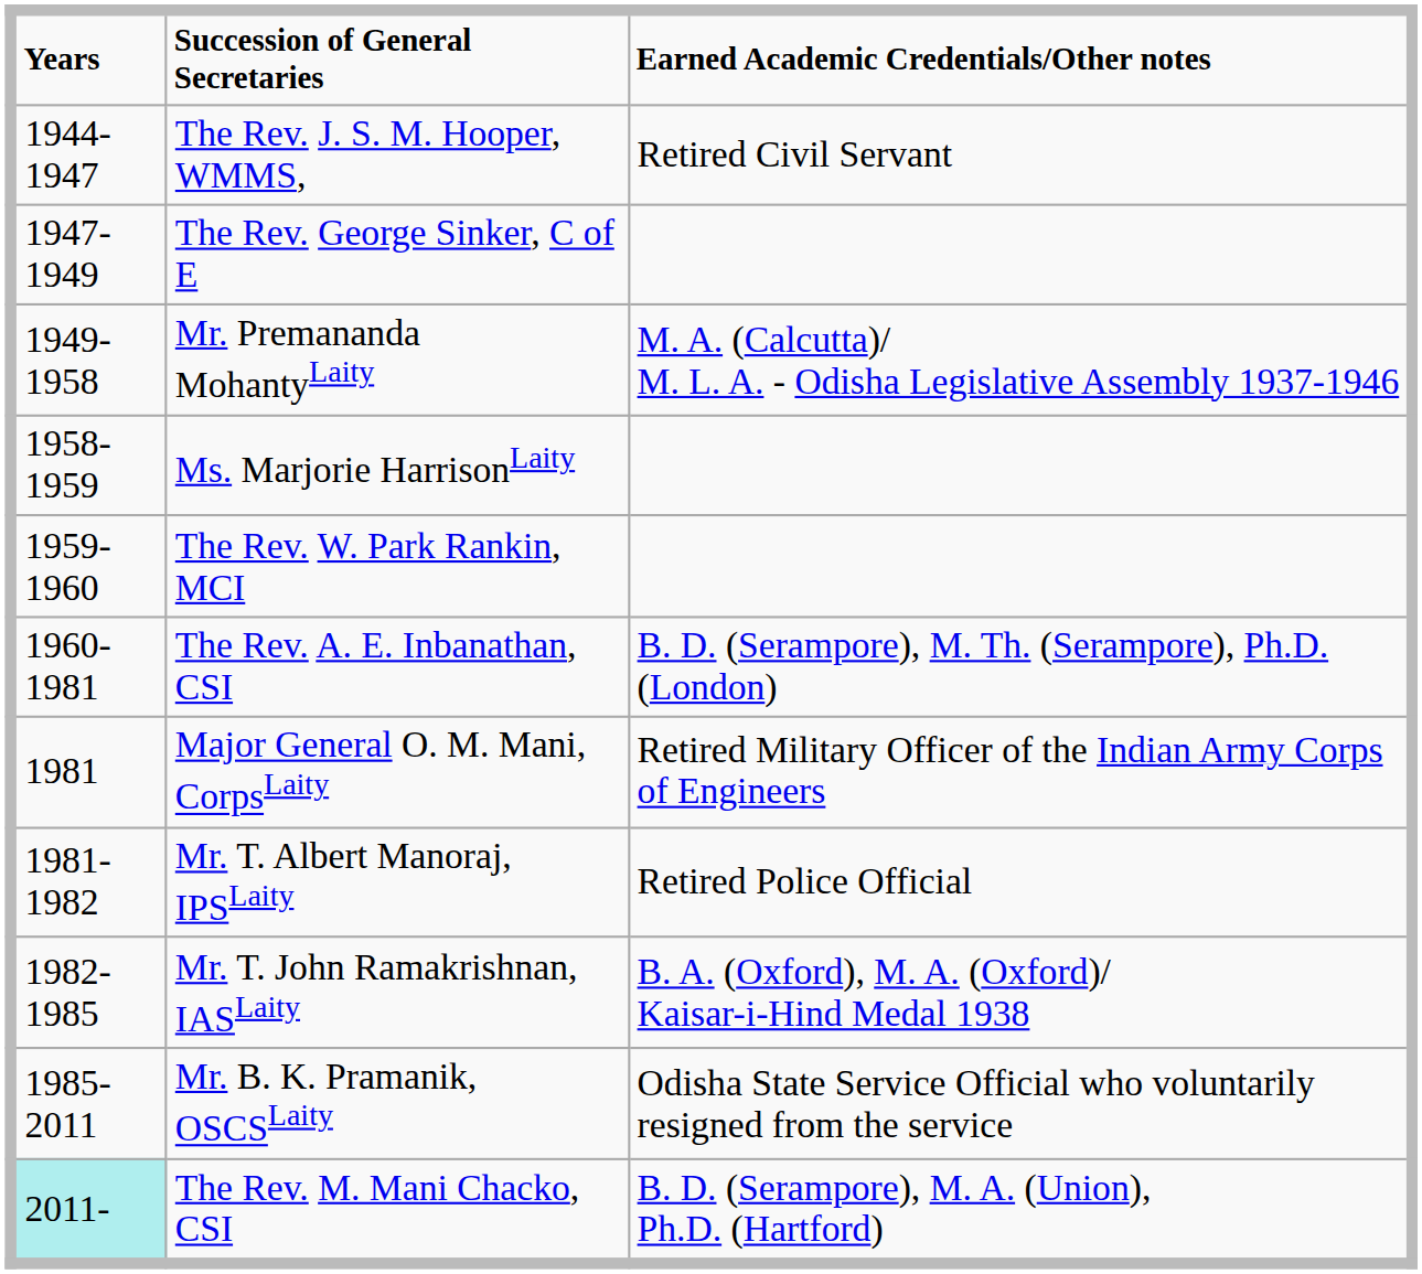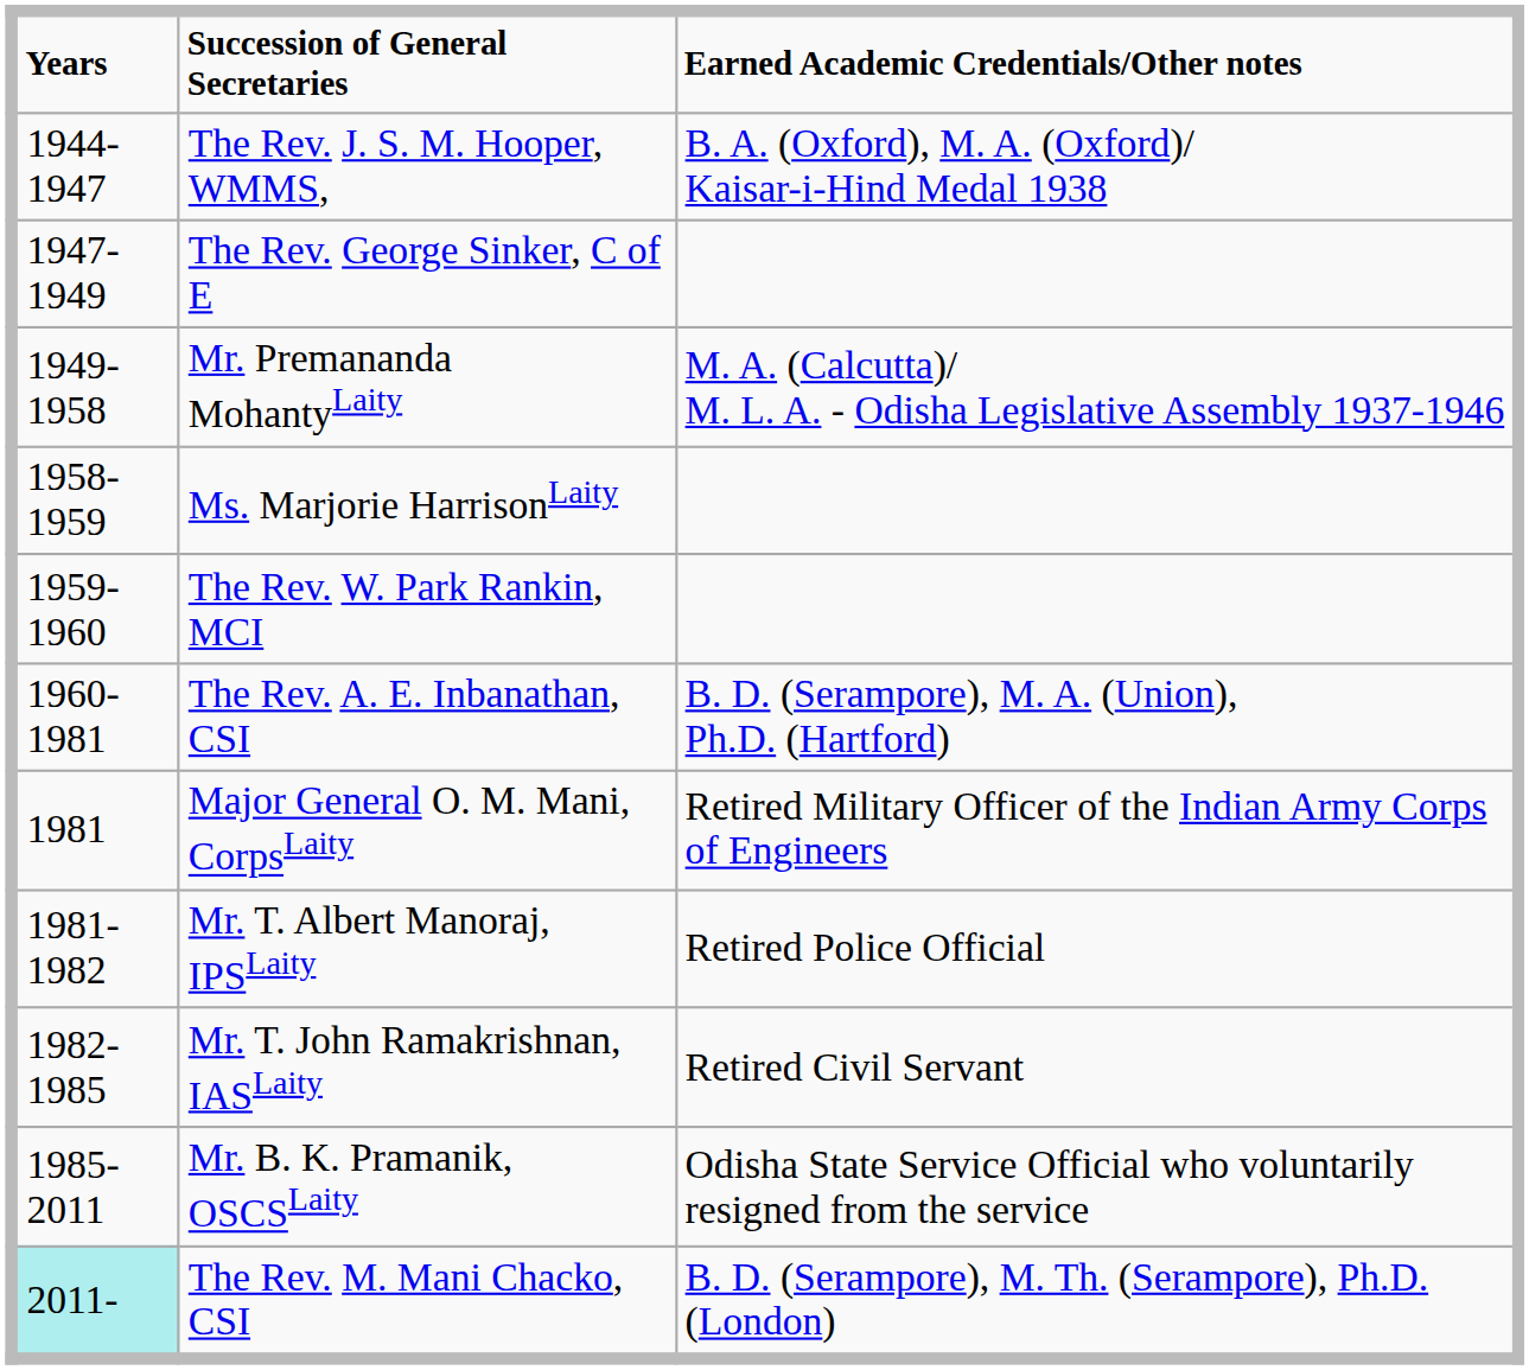The Rev. J. S. M. Hooper, WMMS, | Earned Academic Credentials/Other notes: Retired Civil Servant -> B. A. (Oxford), M. A. (Oxford)/ Kaisar-i-Hind Medal 1938
The Rev. A. E. Inbanathan, CSI | Earned Academic Credentials/Other notes: B. D. (Serampore), M. Th. (Serampore), Ph.D. (London) -> B. D. (Serampore), M. A. (Union), Ph.D. (Hartford)
Mr. T. John Ramakrishnan, IASLaity | Earned Academic Credentials/Other notes: B. A. (Oxford), M. A. (Oxford)/ Kaisar-i-Hind Medal 1938 -> Retired Civil Servant
The Rev. M. Mani Chacko, CSI | Earned Academic Credentials/Other notes: B. D. (Serampore), M. A. (Union), Ph.D. (Hartford) -> B. D. (Serampore), M. Th. (Serampore), Ph.D. (London)
